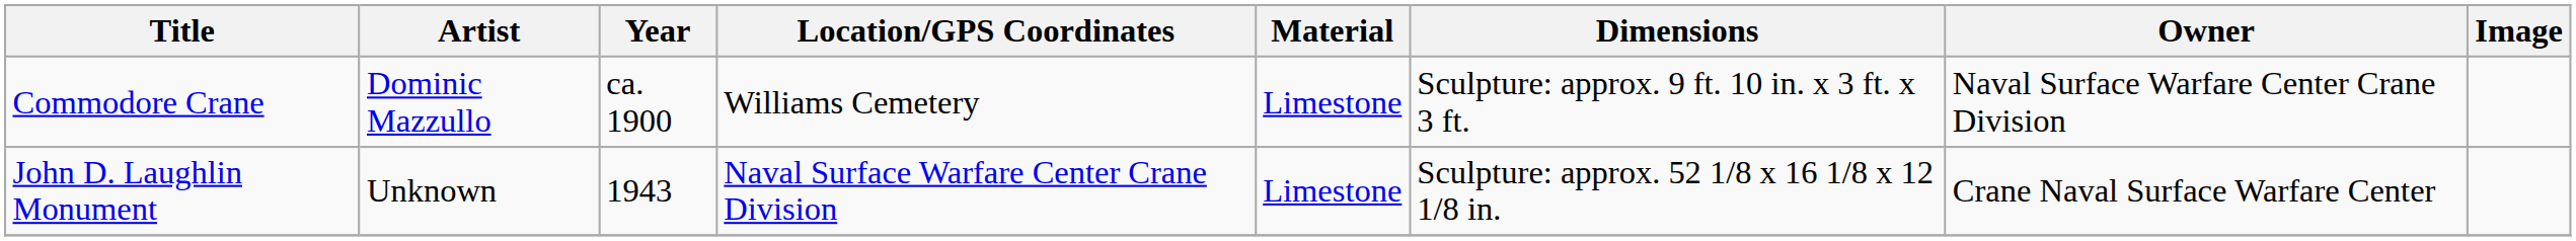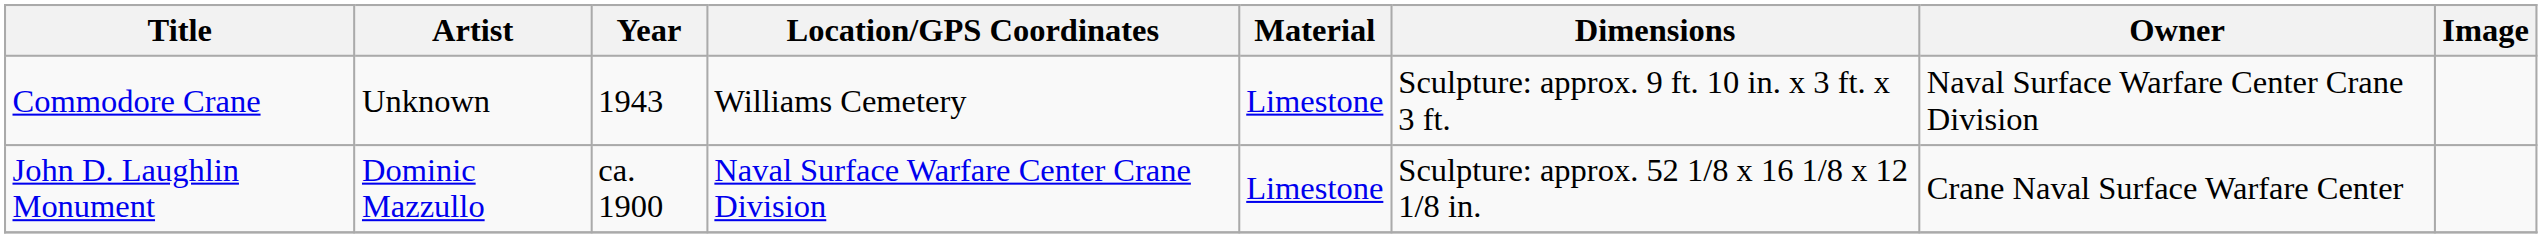Commodore Crane | Artist: Dominic Mazzullo -> Unknown
Commodore Crane | Year: ca. 1900 -> 1943
John D. Laughlin Monument | Artist: Unknown -> Dominic Mazzullo
John D. Laughlin Monument | Year: 1943 -> ca. 1900
